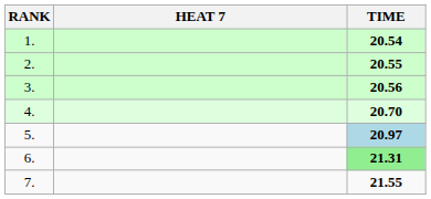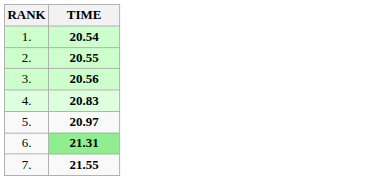- column: HEAT 7
4. | TIME: 20.70 -> 20.83
5. | TIME: lightblue background -> no background
